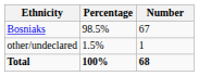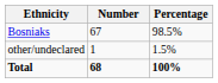columns swapped: Number <-> Percentage
